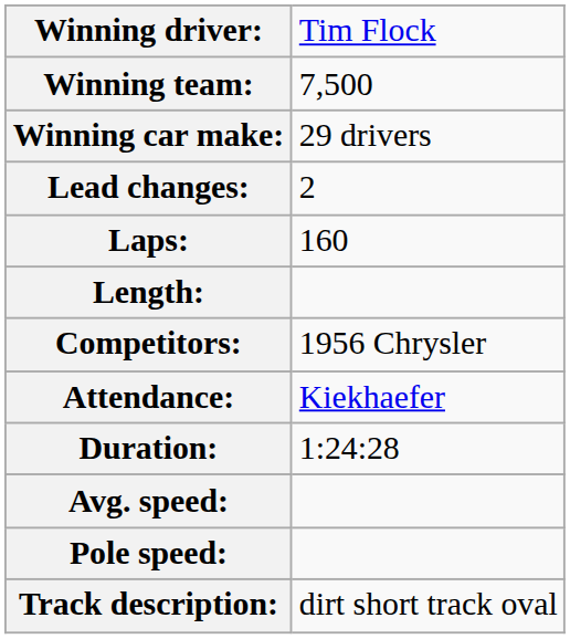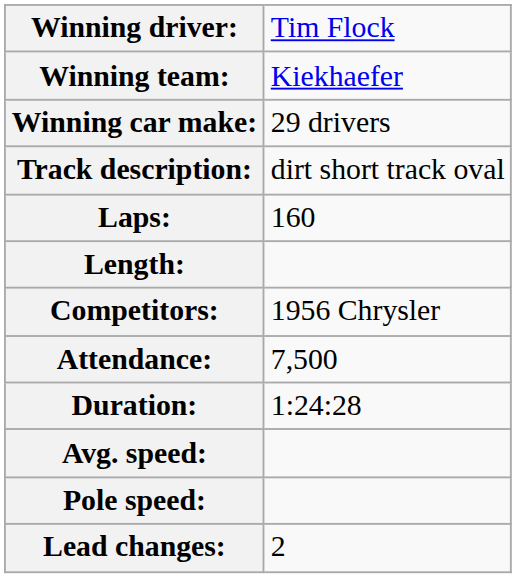Winning team: | column 2: 7,500 -> Kiekhaefer
rows swapped: Track description: <-> Lead changes:
Attendance: | column 2: Kiekhaefer -> 7,500
